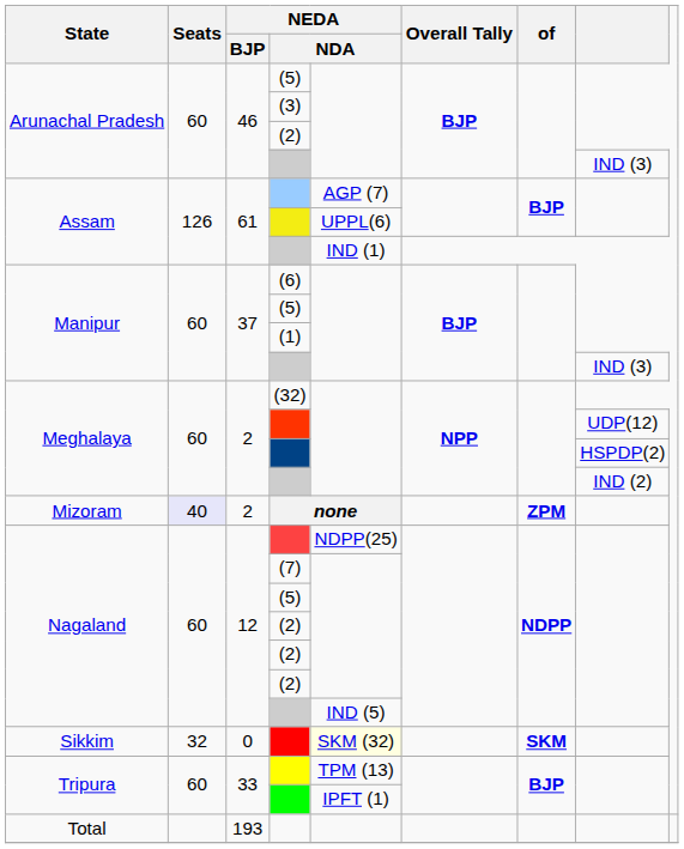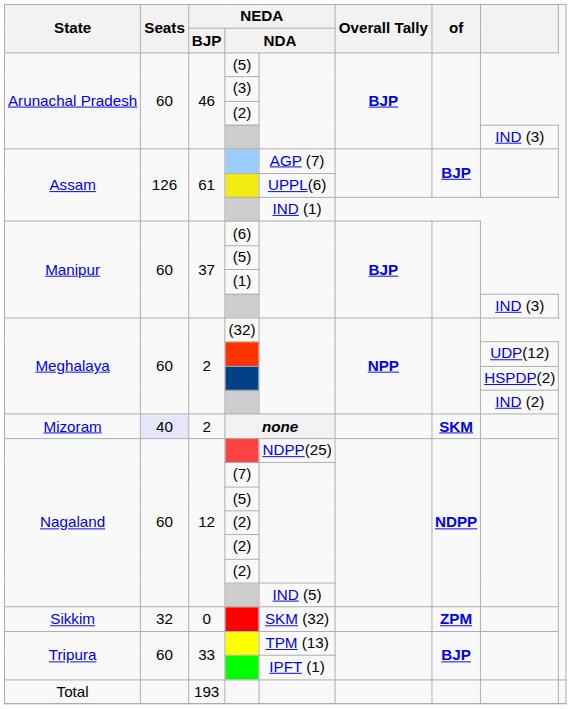Mizoram | of: ZPM -> SKM
Sikkim | column 5: lightyellow background -> no background
Sikkim | of: SKM -> ZPM
